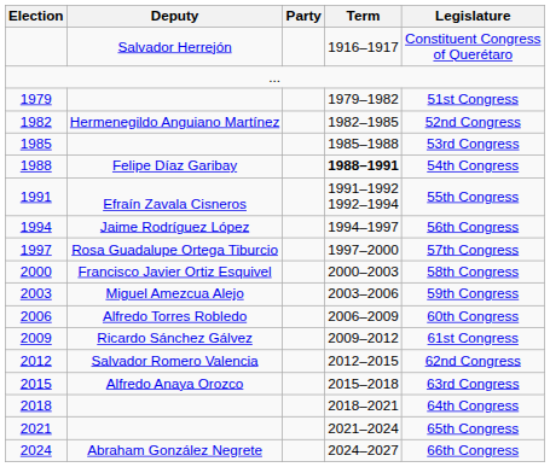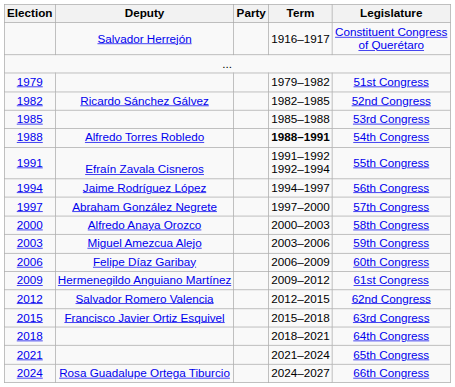1982 | Deputy: Hermenegildo Anguiano Martínez -> Ricardo Sánchez Gálvez
1988 | Deputy: Felipe Díaz Garibay -> Alfredo Torres Robledo
1997 | Deputy: Rosa Guadalupe Ortega Tiburcio -> Abraham González Negrete
2000 | Deputy: Francisco Javier Ortiz Esquivel -> Alfredo Anaya Orozco
2006 | Deputy: Alfredo Torres Robledo -> Felipe Díaz Garibay
2009 | Deputy: Ricardo Sánchez Gálvez -> Hermenegildo Anguiano Martínez
2015 | Deputy: Alfredo Anaya Orozco -> Francisco Javier Ortiz Esquivel
2024 | Deputy: Abraham González Negrete -> Rosa Guadalupe Ortega Tiburcio
